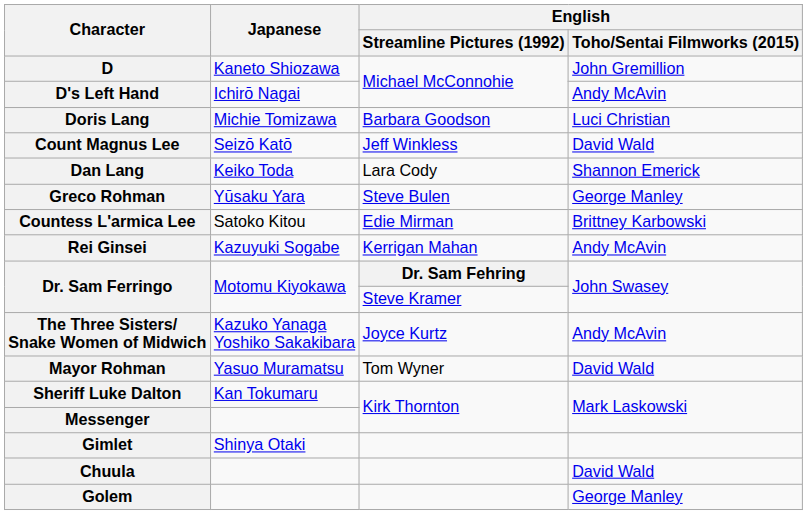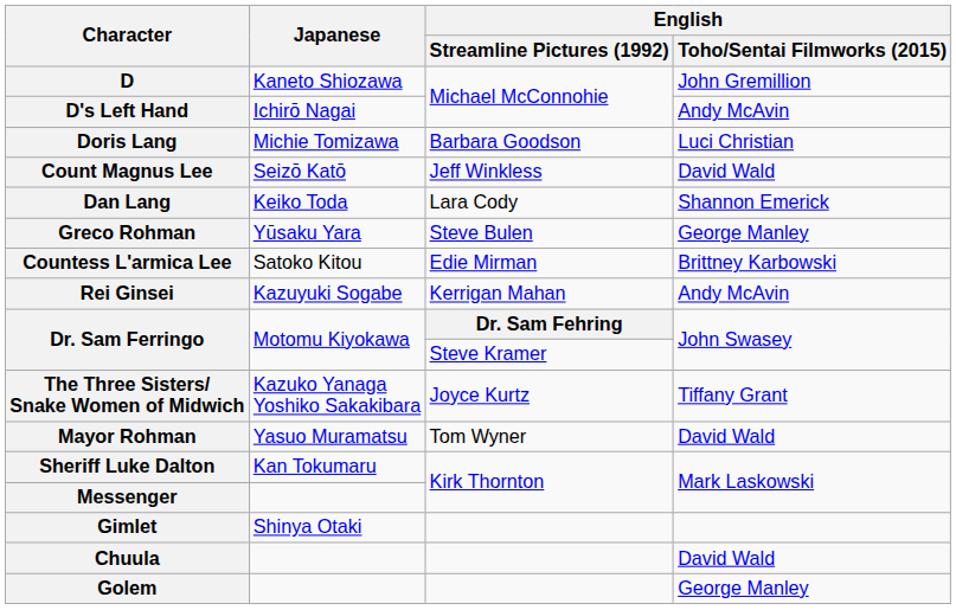The Three Sisters/ Snake Women of Midwich | English / Toho/Sentai Filmworks (2015): Andy McAvin -> Tiffany Grant
